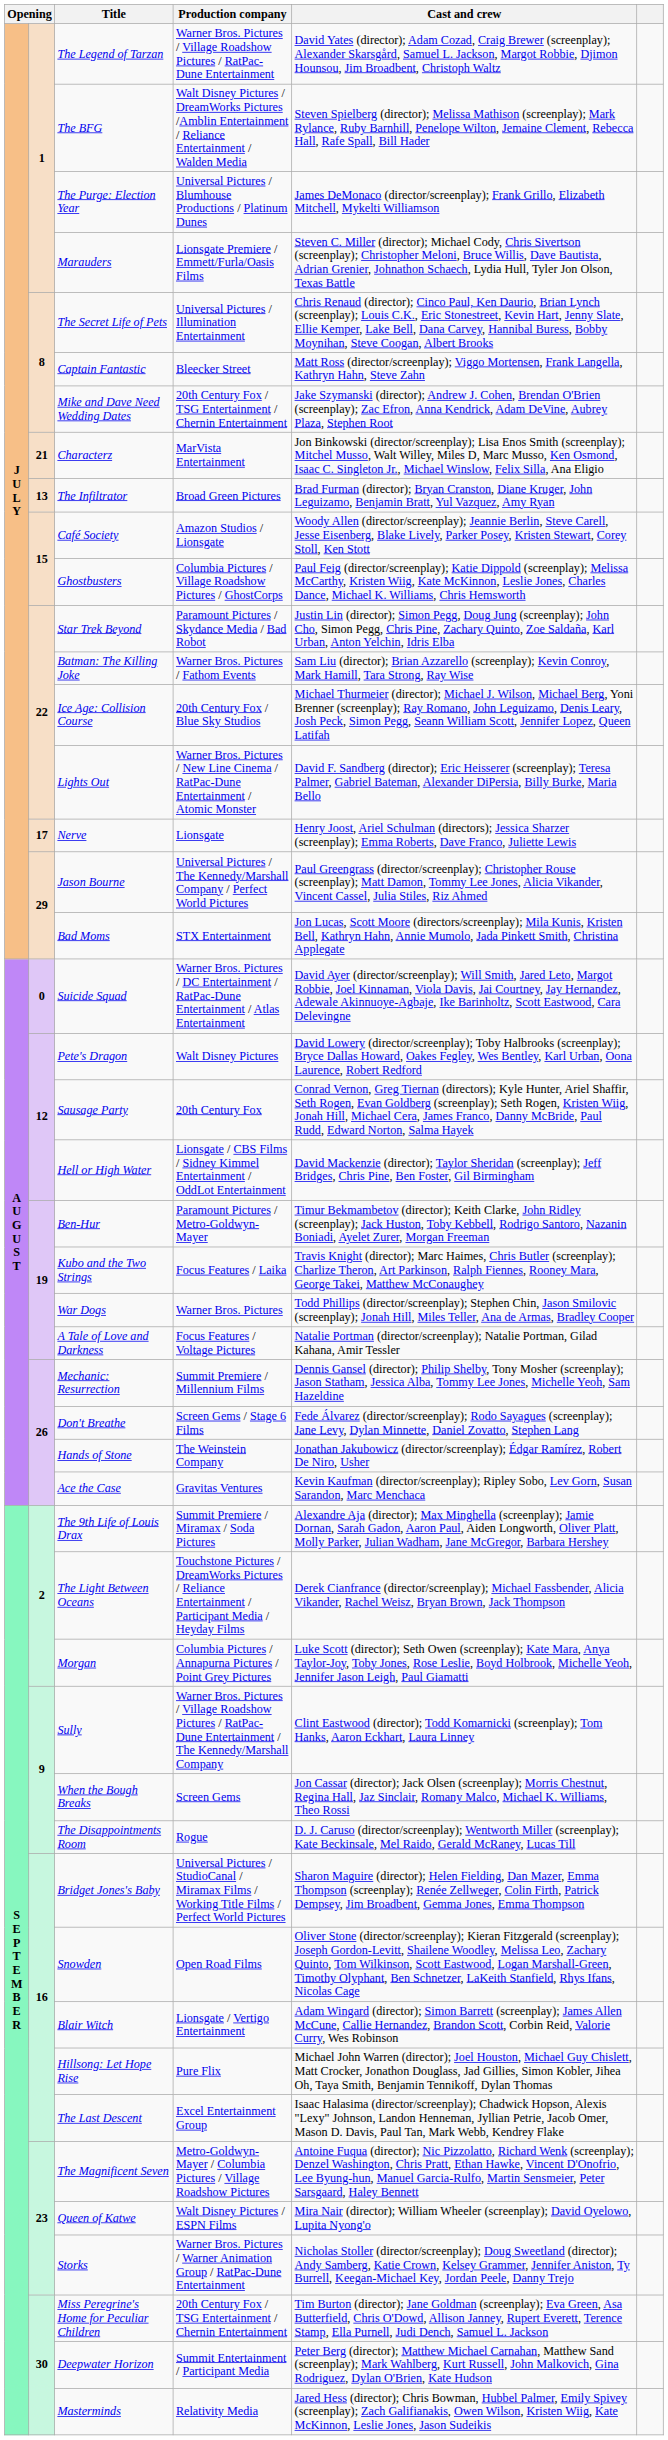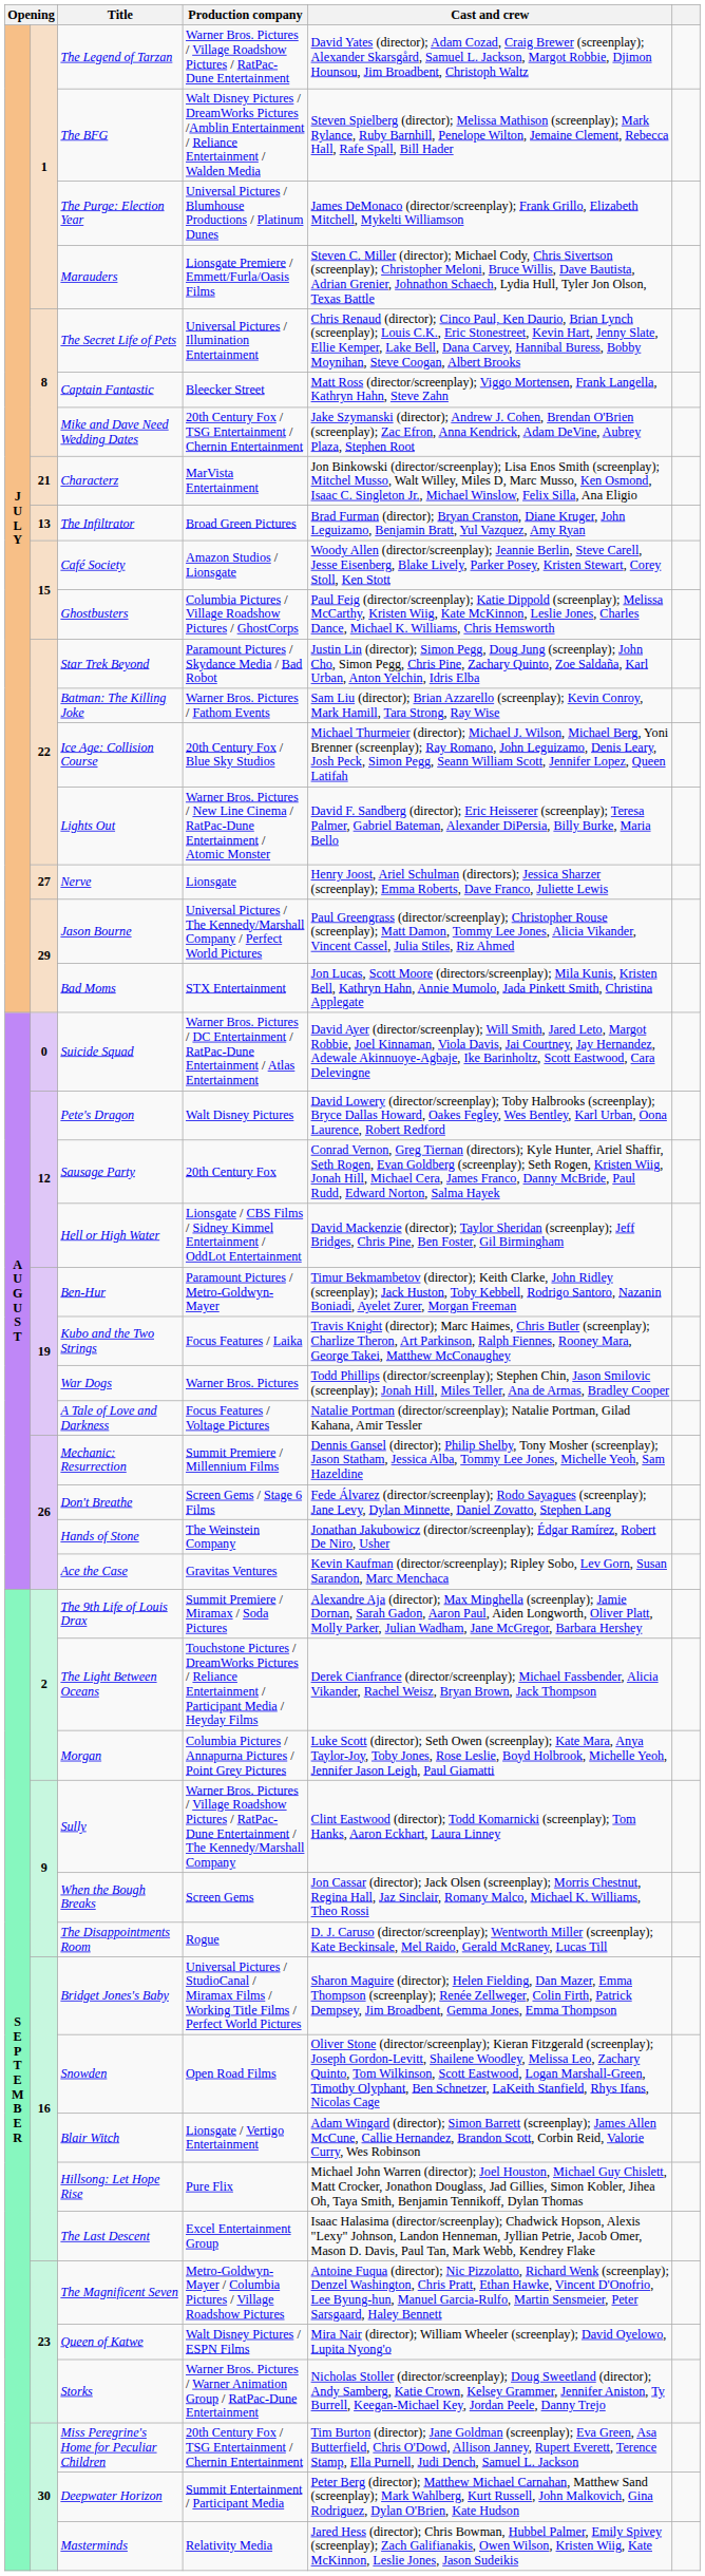Nerve | column 2: 17 -> 27
